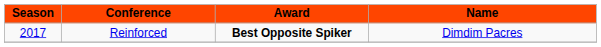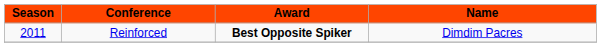Reinforced | Season: 2017 -> 2011
